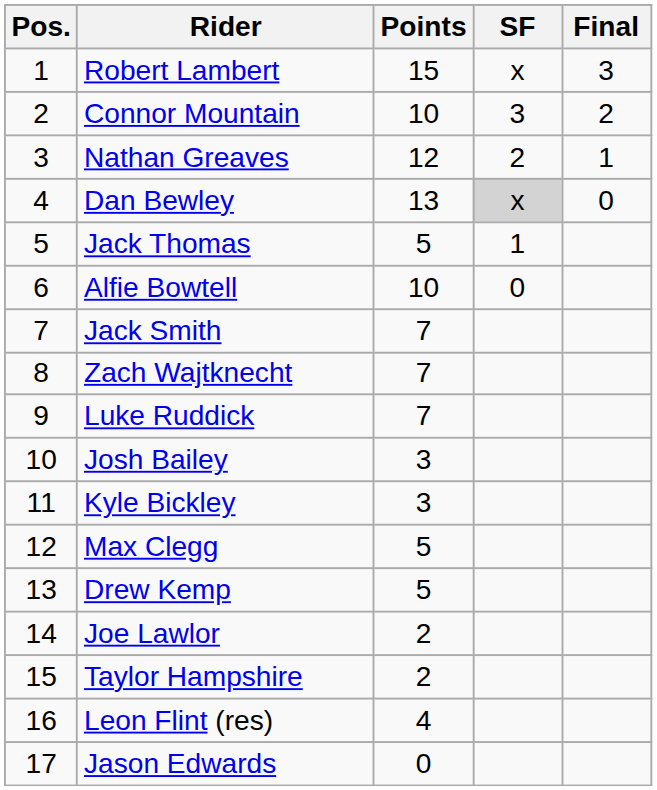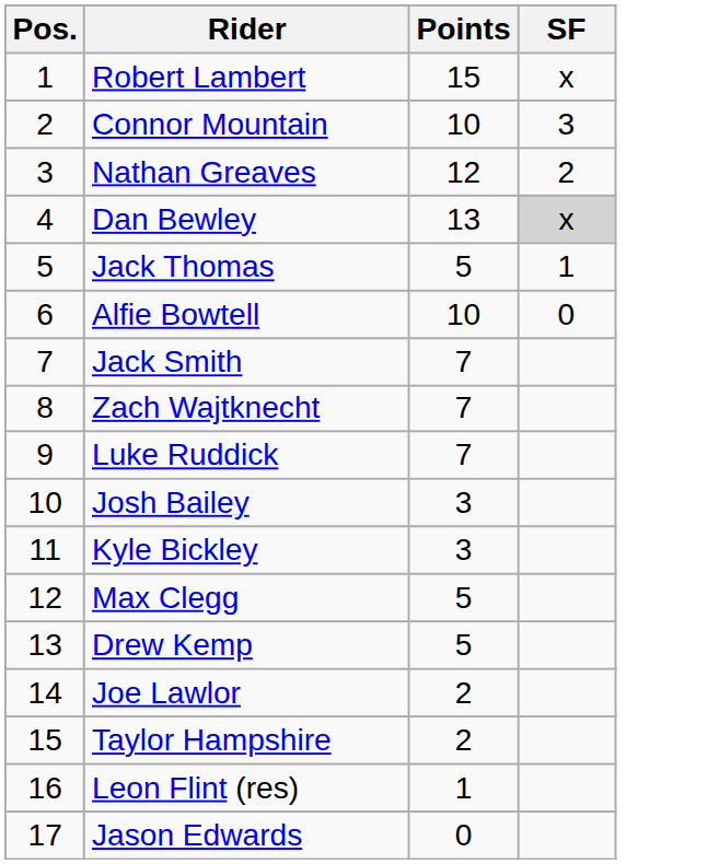- column: Final | 3 | 2 | 1 | 0
Leon Flint (res) | Points: 4 -> 1
